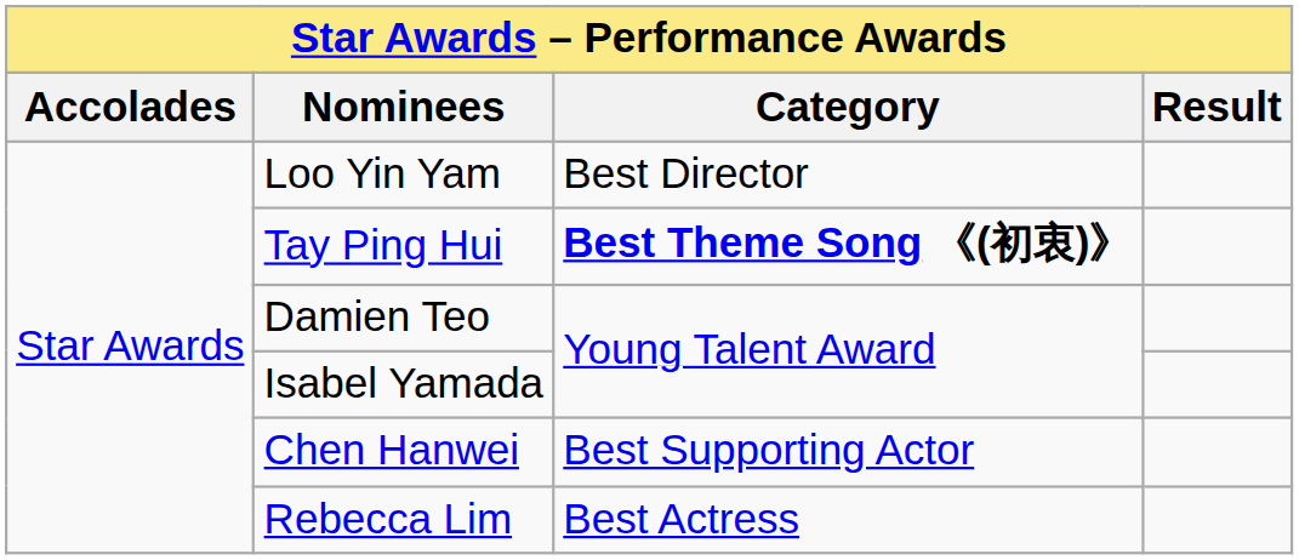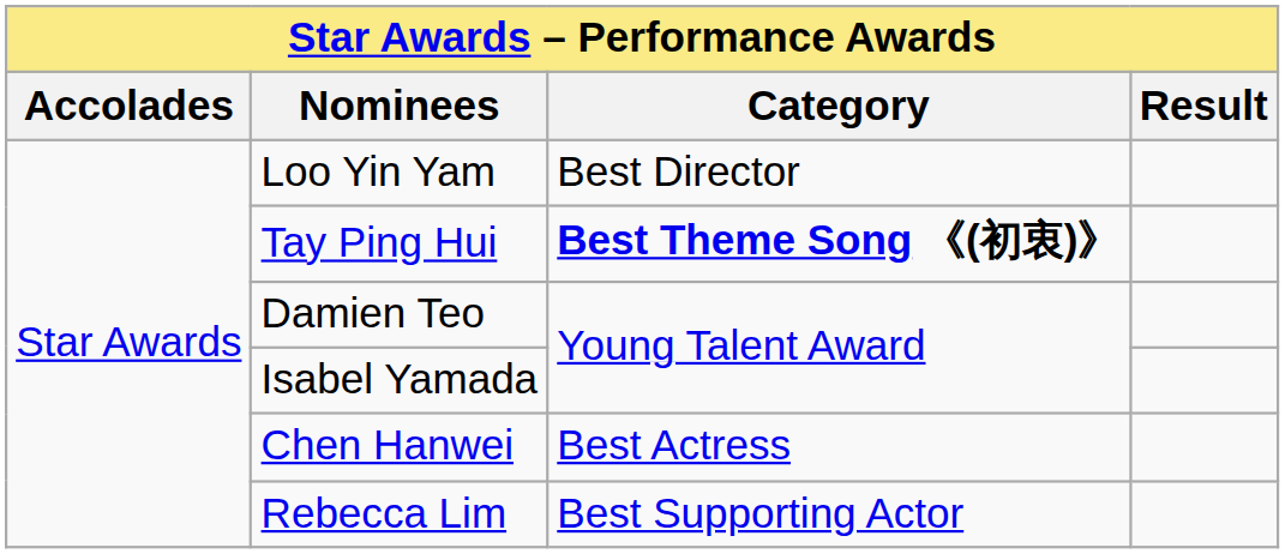Chen Hanwei | Category: Best Supporting Actor -> Best Actress
Rebecca Lim | Category: Best Actress -> Best Supporting Actor
